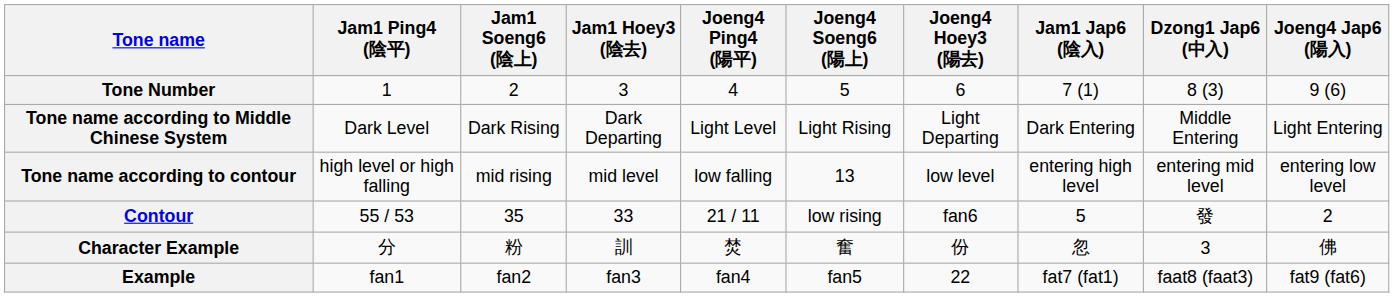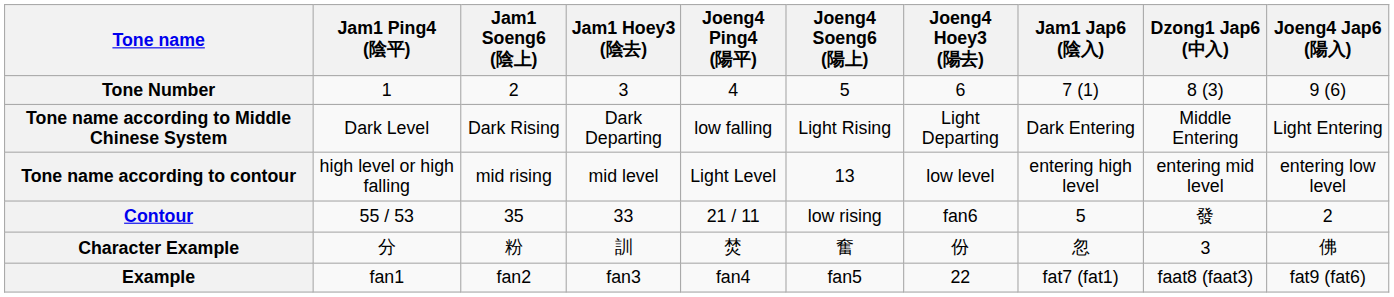Tone name according to Middle Chinese System | Joeng4 Ping4 (陽平): Light Level -> low falling
Tone name according to contour | Joeng4 Ping4 (陽平): low falling -> Light Level
